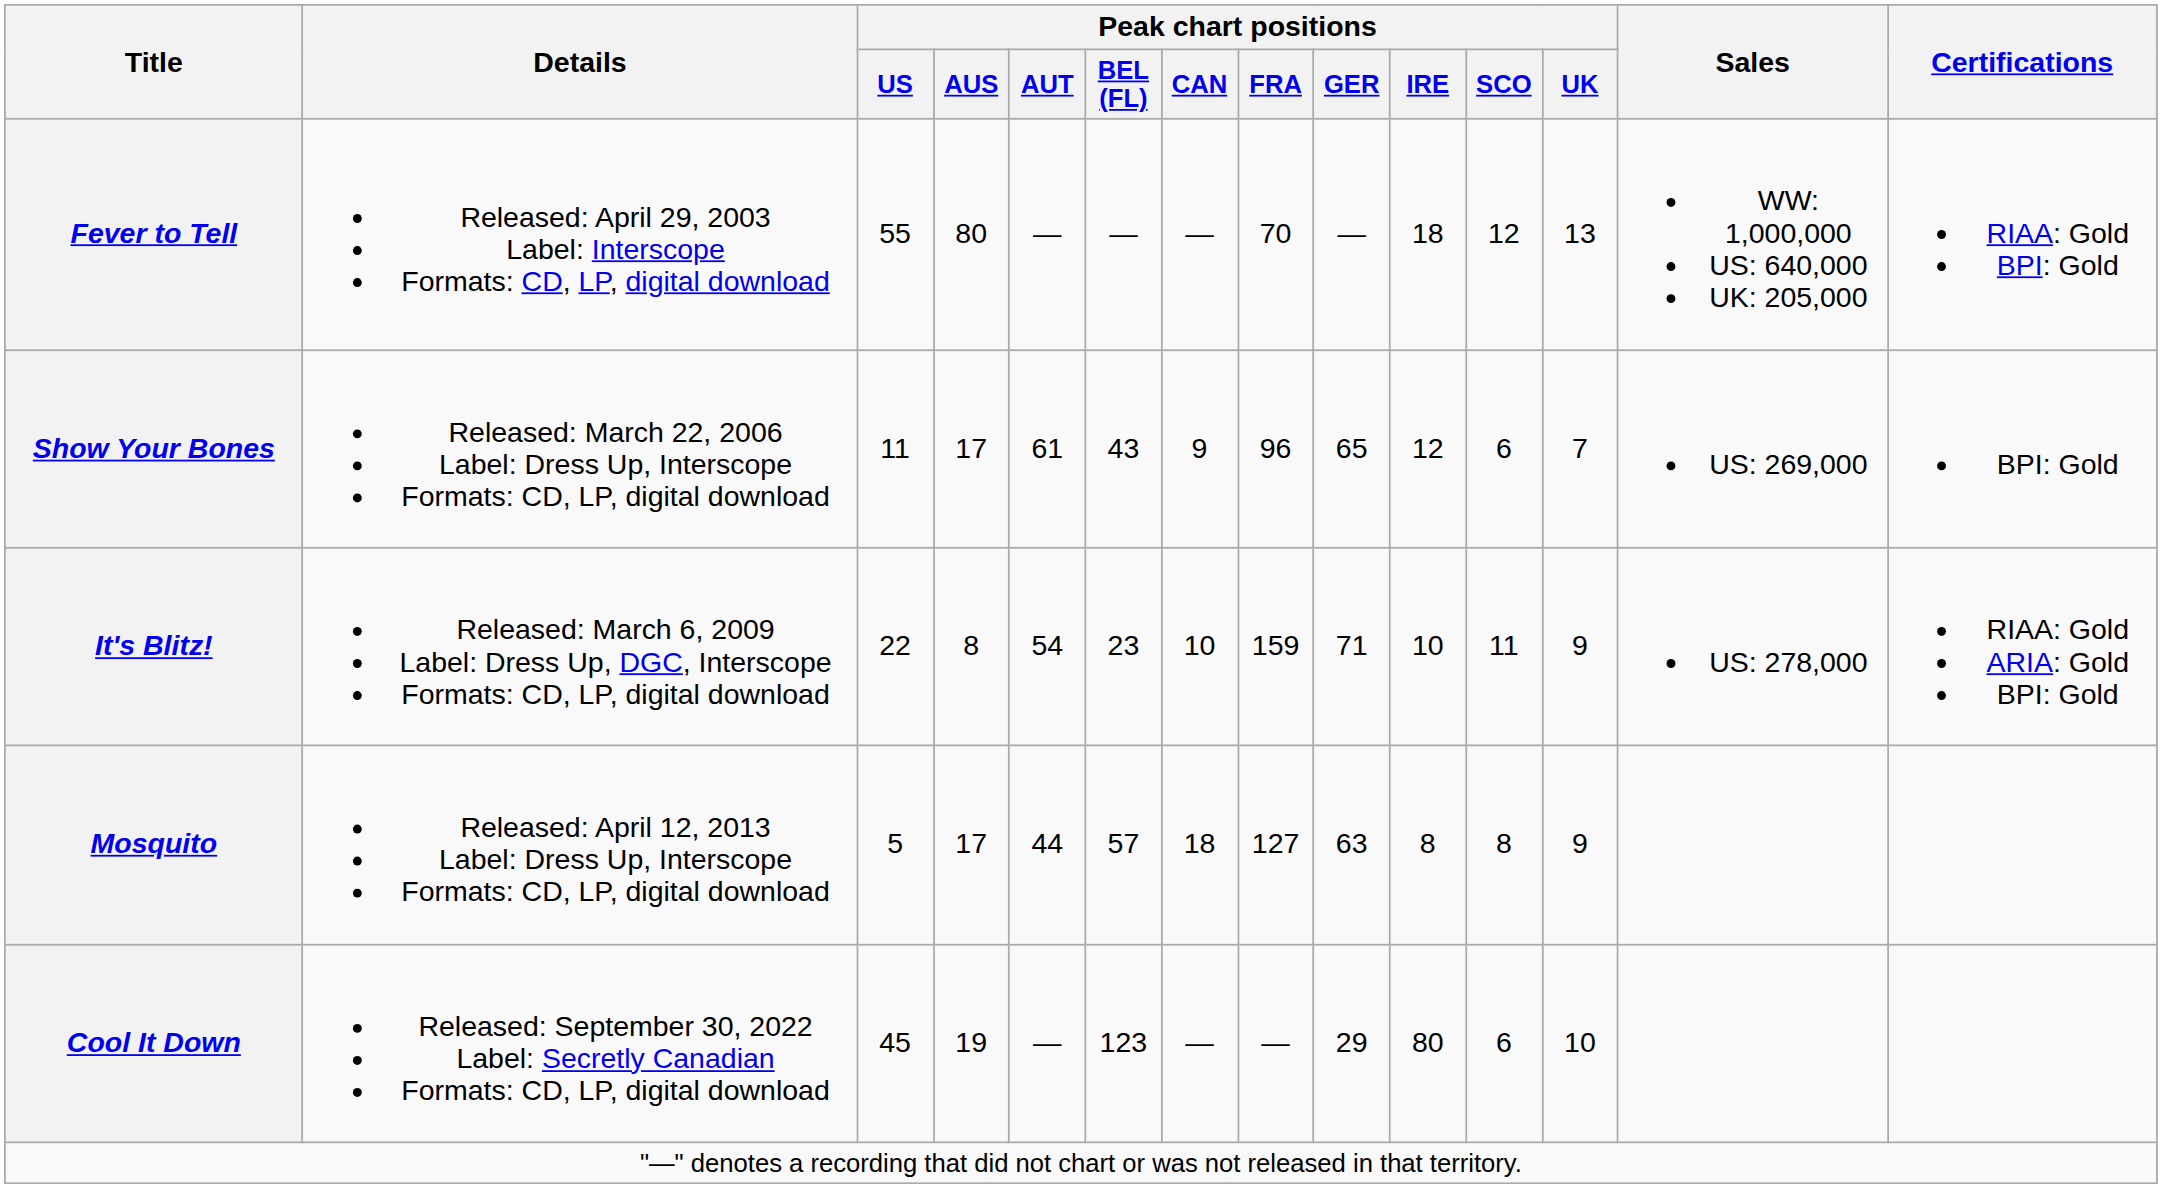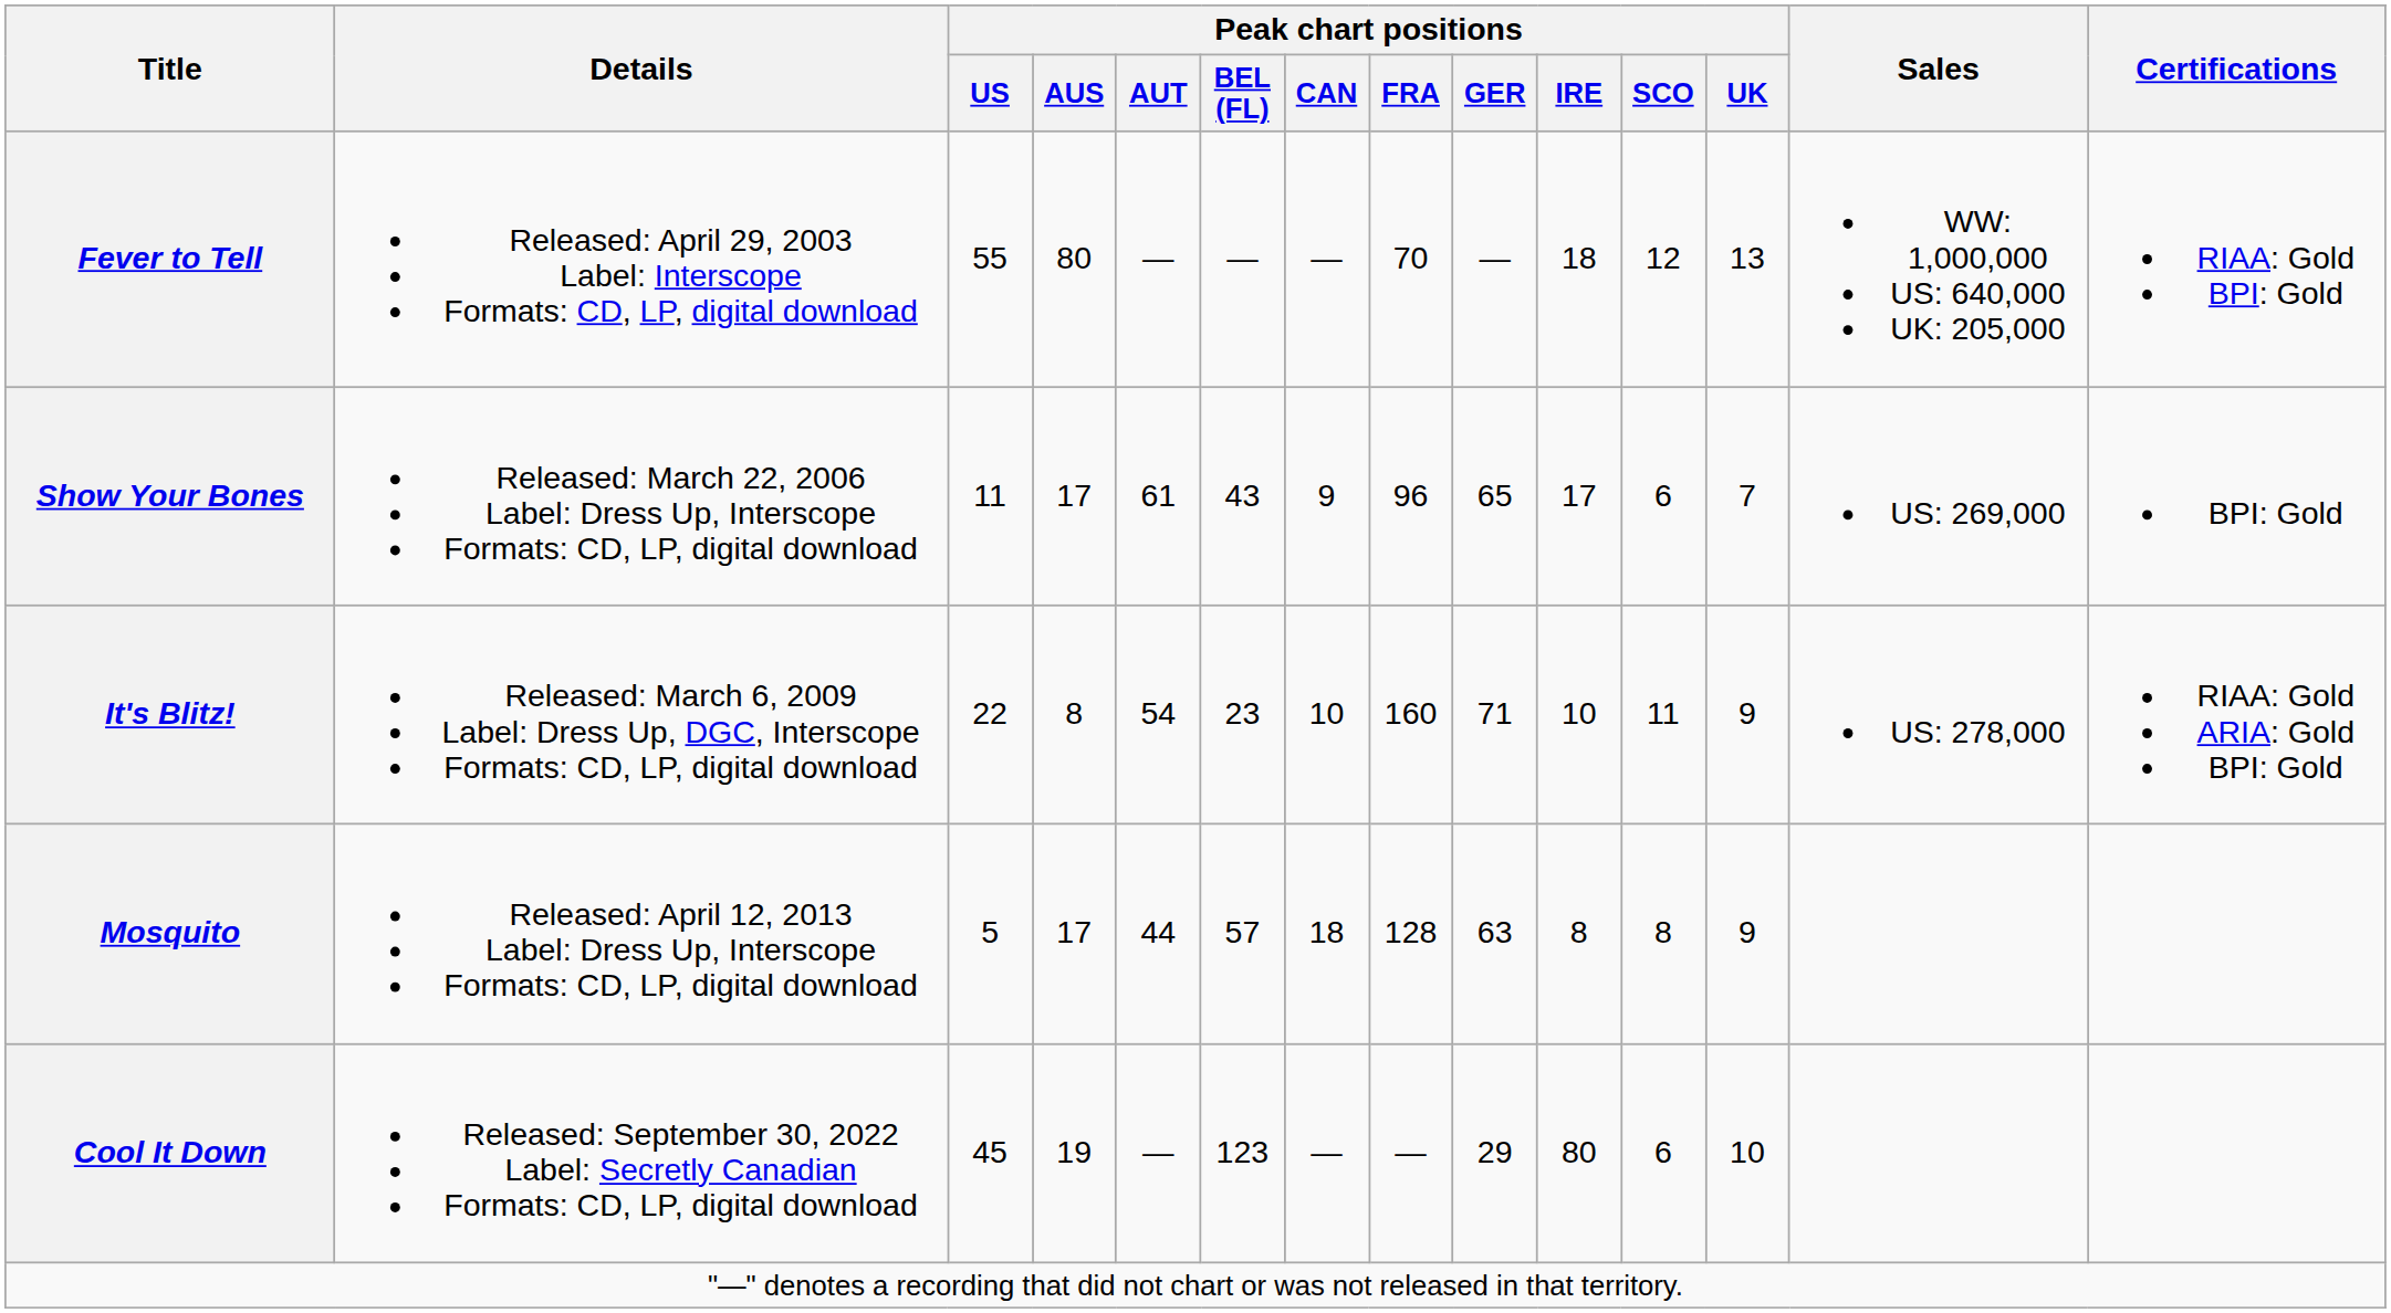Show Your Bones | Peak chart positions / IRE: 12 -> 17
It's Blitz! | Peak chart positions / FRA: 159 -> 160
Mosquito | Peak chart positions / FRA: 127 -> 128
